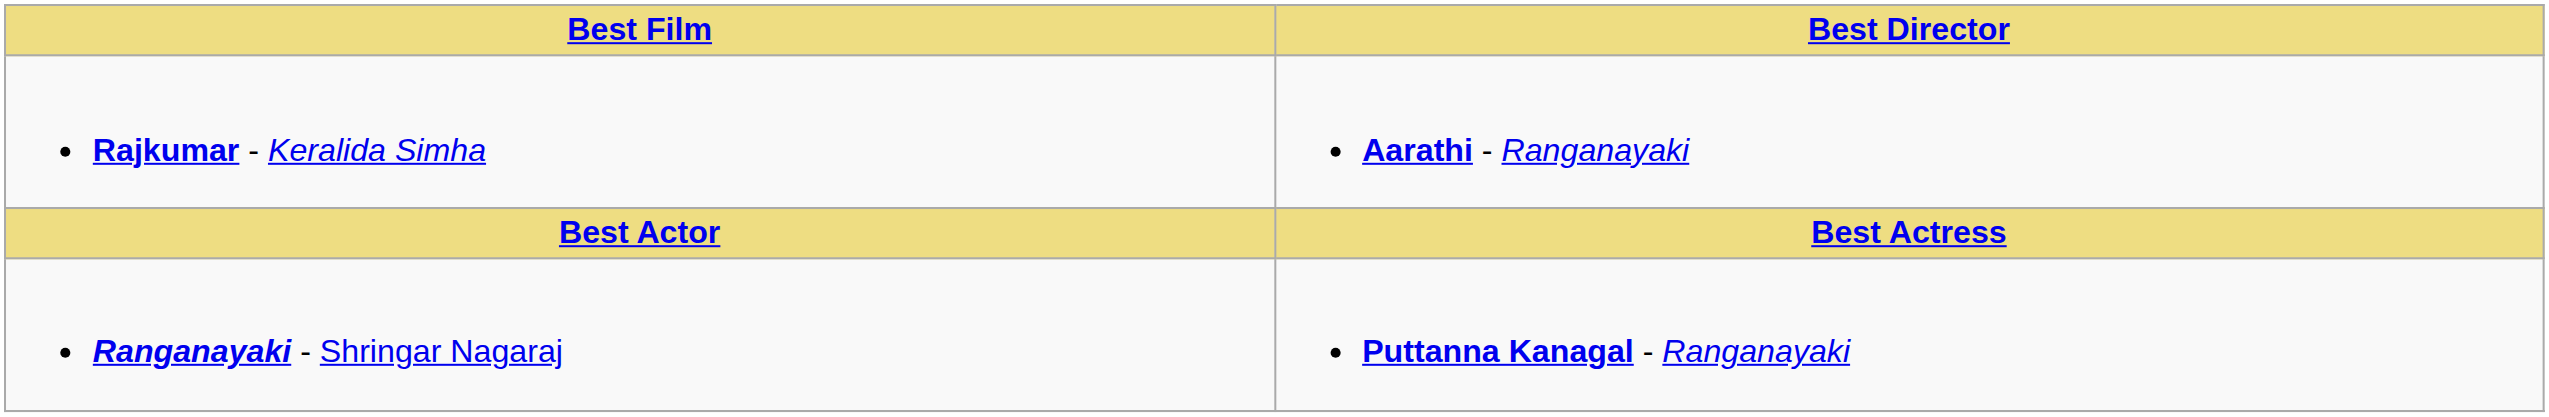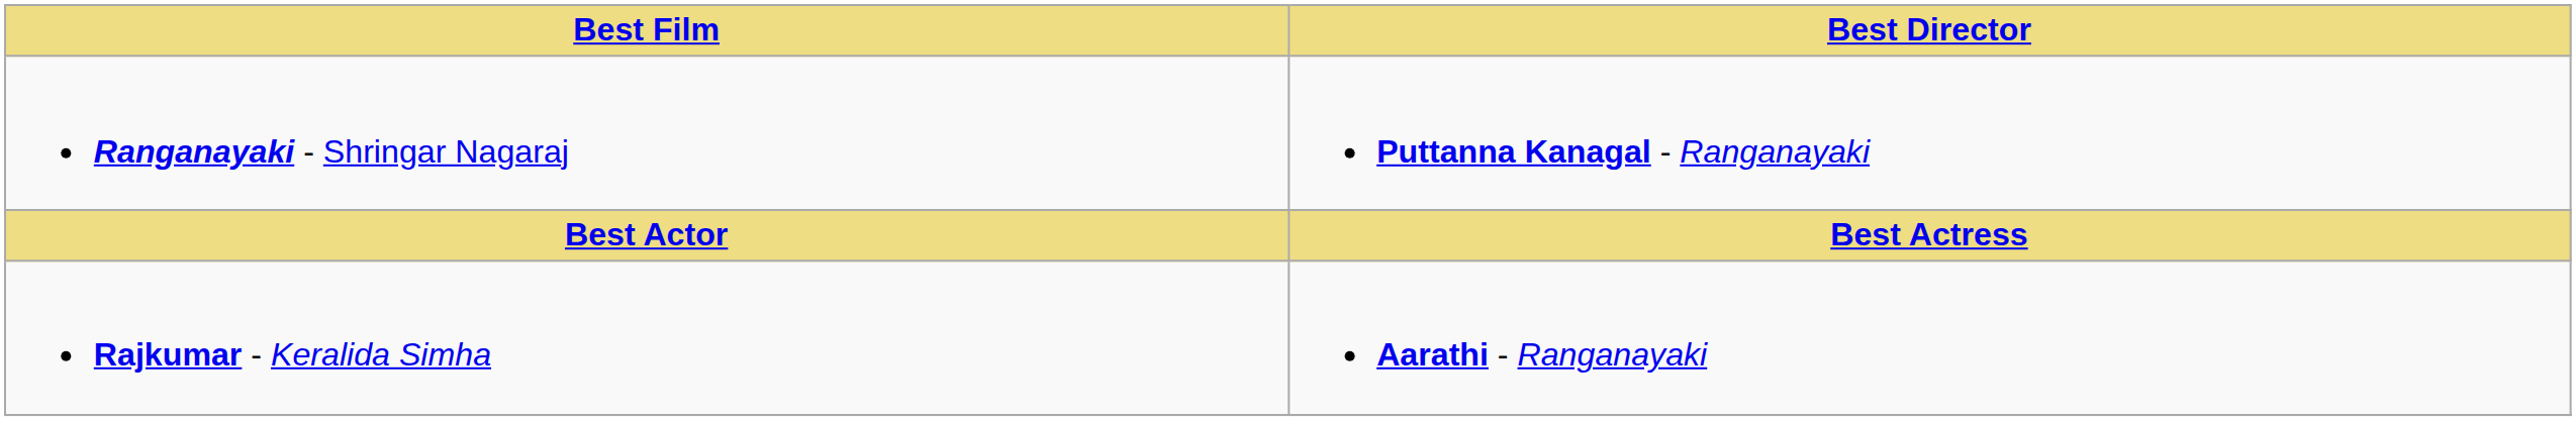rows swapped: Ranganayaki - Shringar Nagaraj <-> Rajkumar - Keralida Simha
